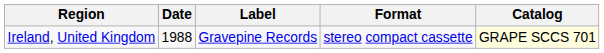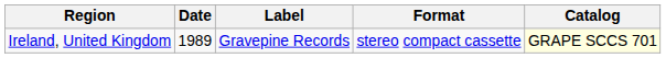Ireland, United Kingdom | Date: 1988 -> 1989
